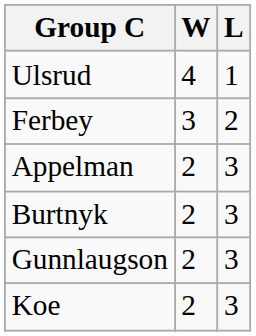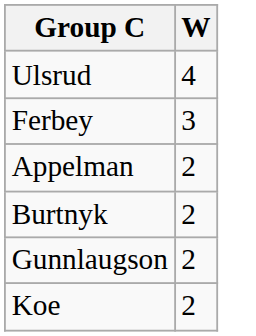- column: L | 1 | 2 | 3 | 3 | 3 | 3
